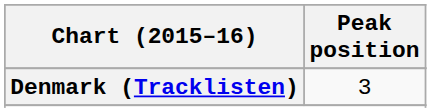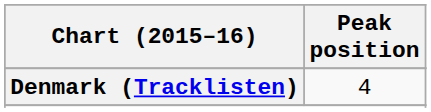Denmark (Tracklisten) | Peak position: 3 -> 4
